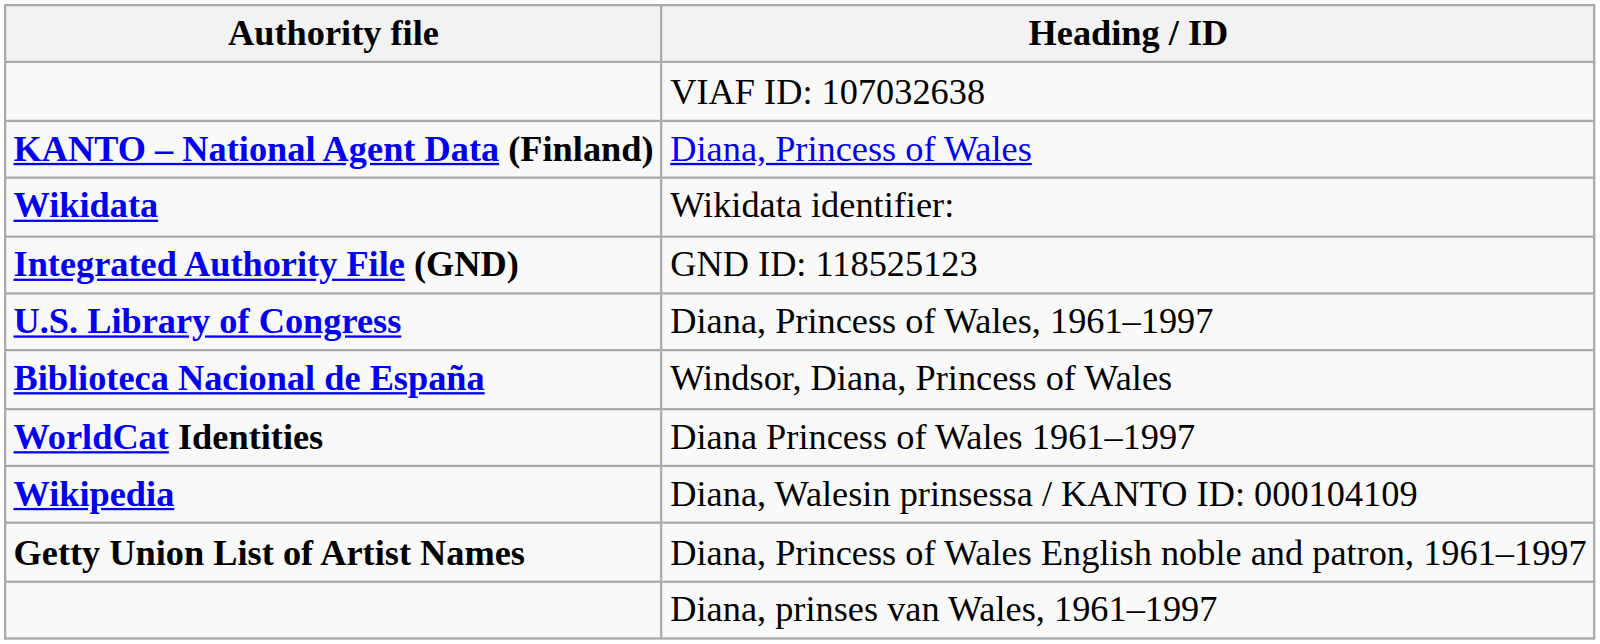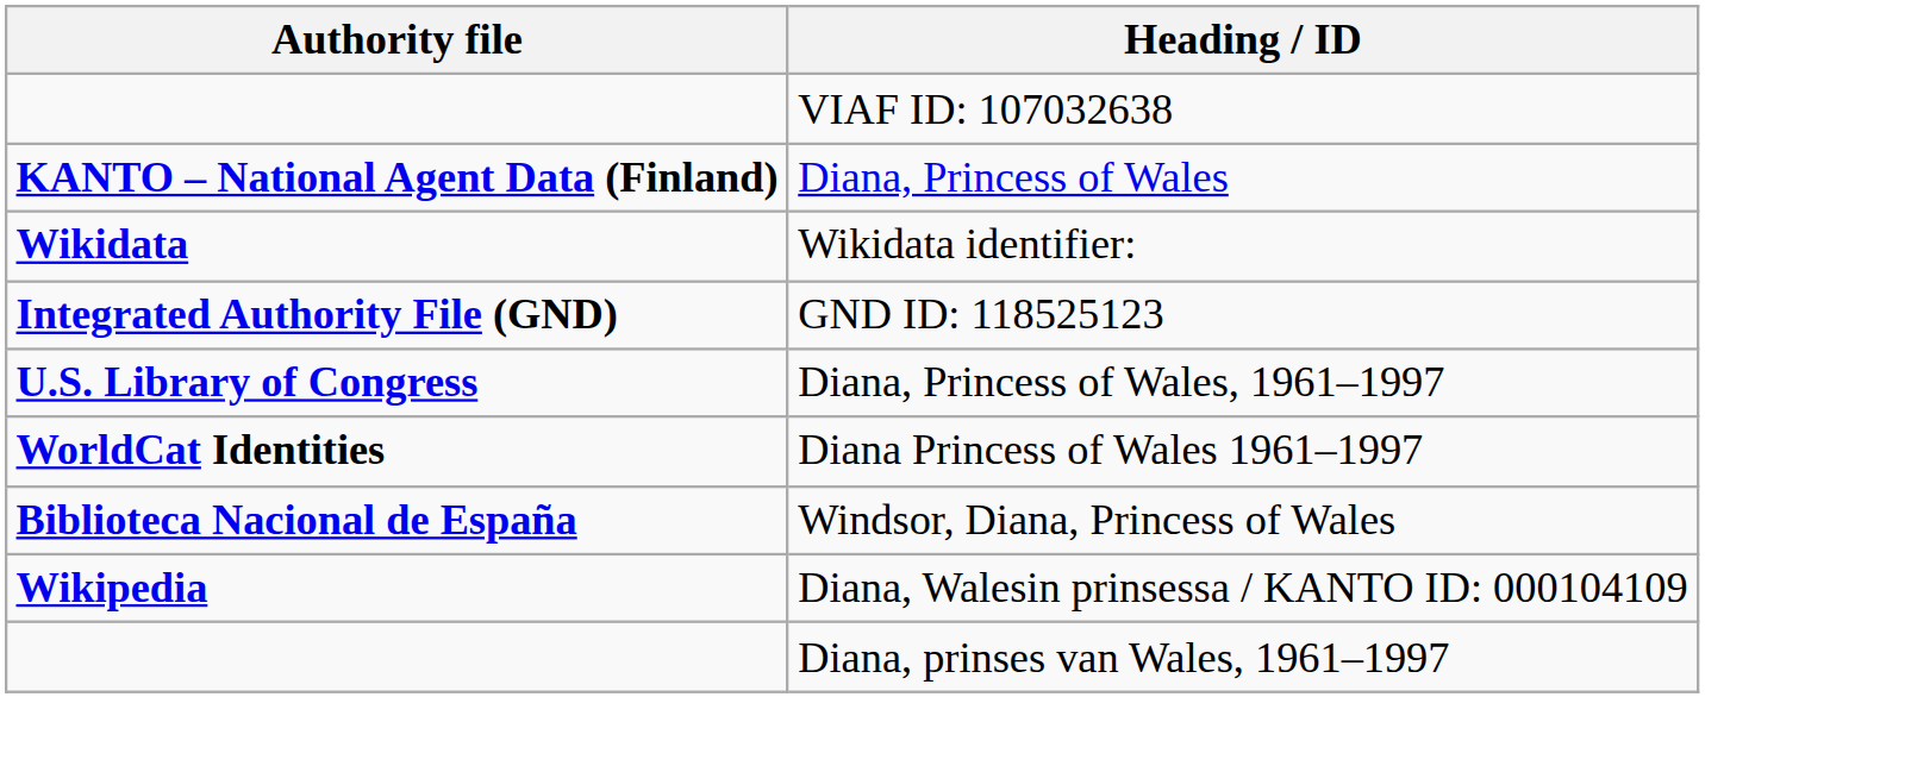rows swapped: Diana Princess of Wales 1961–1997 <-> Windsor, Diana, Princess of Wales
- row: Getty Union List of Artist Names | Diana, Princess of Wales English noble and patron, 1961–1997
